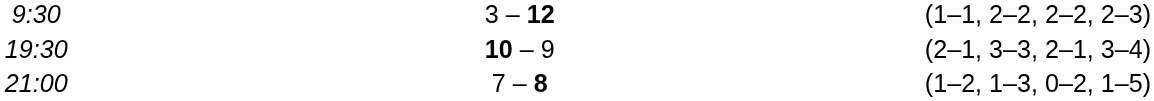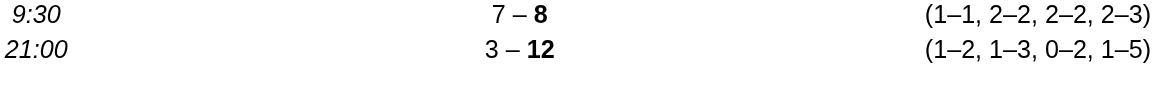9:30 | column 3: 3 – 12 -> 7 – 8
- row: 19:30 | 10 – 9 | (2–1, 3–3, 2–1, 3–4)
21:00 | column 3: 7 – 8 -> 3 – 12
